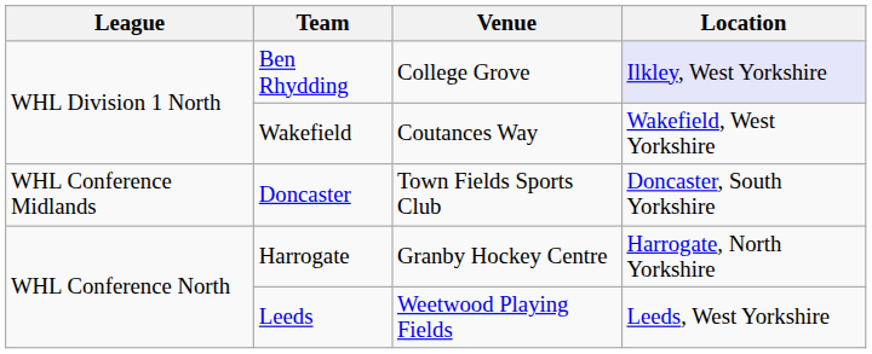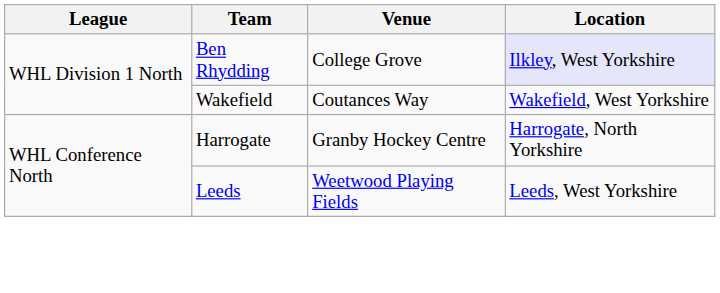- row: WHL Conference Midlands | Doncaster | Town Fields Sports Club | Doncaster, South Yorkshire
